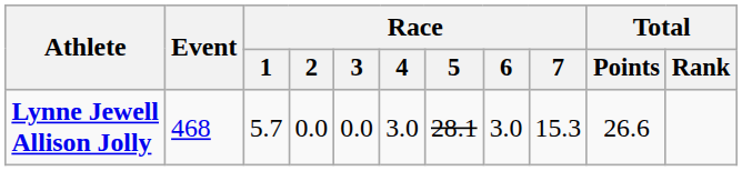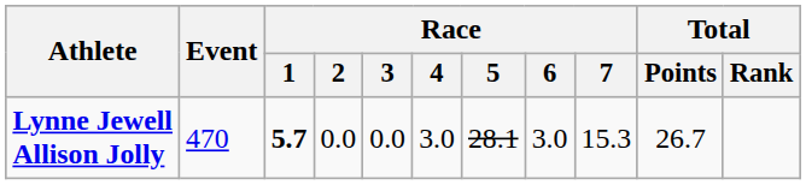Lynne Jewell Allison Jolly | Event: 468 -> 470
Lynne Jewell Allison Jolly | Race / 1: normal -> bold
Lynne Jewell Allison Jolly | Total / Points: 26.6 -> 26.7
